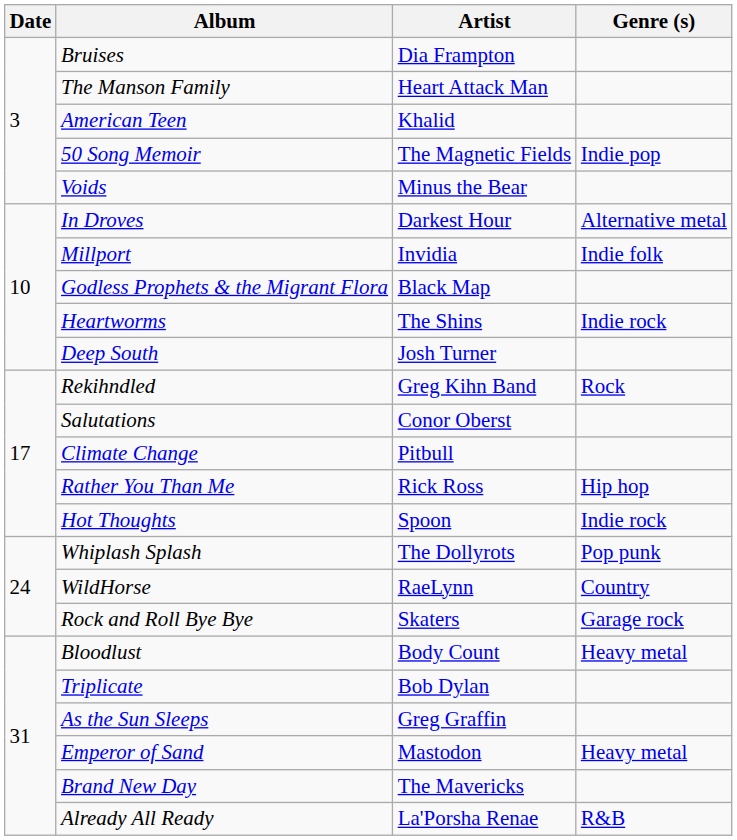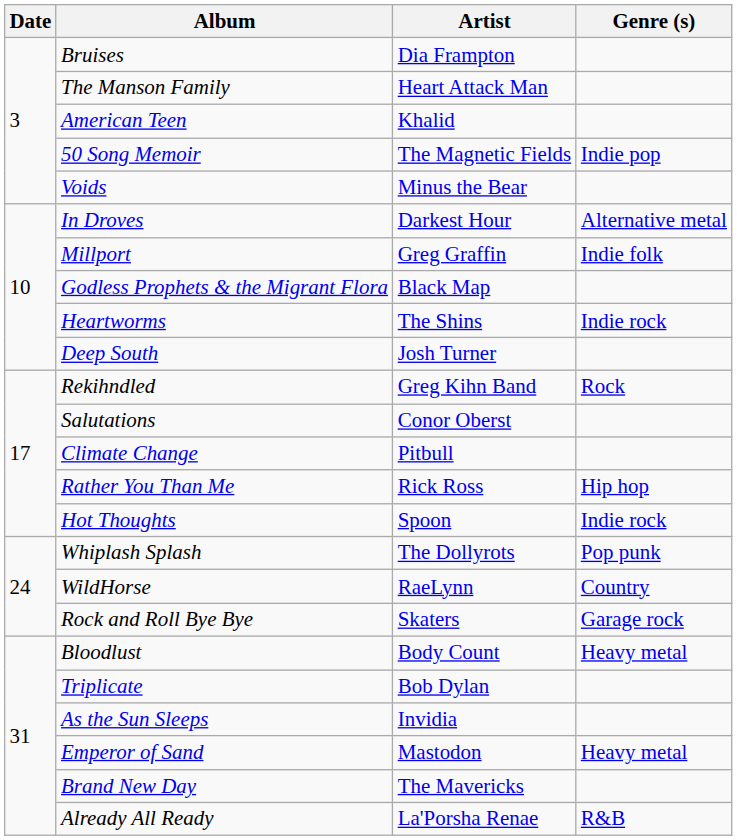Millport | Artist: Invidia -> Greg Graffin
As the Sun Sleeps | Artist: Greg Graffin -> Invidia
